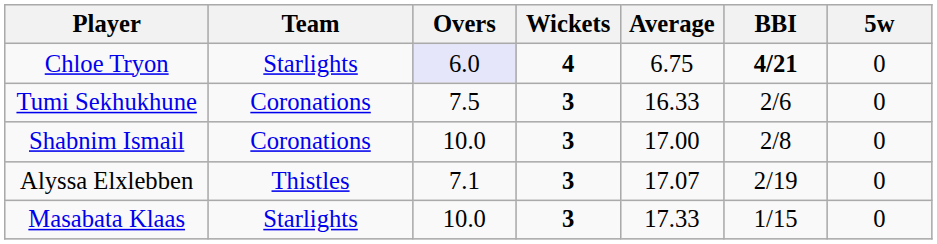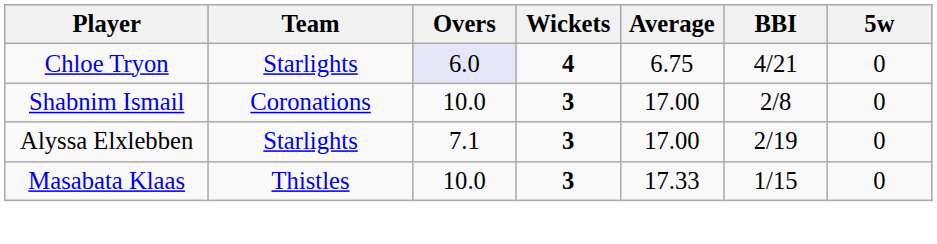Chloe Tryon | BBI: bold -> normal
- row: Tumi Sekhukhune | Coronations | 7.5 | 3 | 16.33 | 2/6 | 0
Alyssa Elxlebben | Team: Thistles -> Starlights
Alyssa Elxlebben | Average: 17.07 -> 17.00
Masabata Klaas | Team: Starlights -> Thistles
